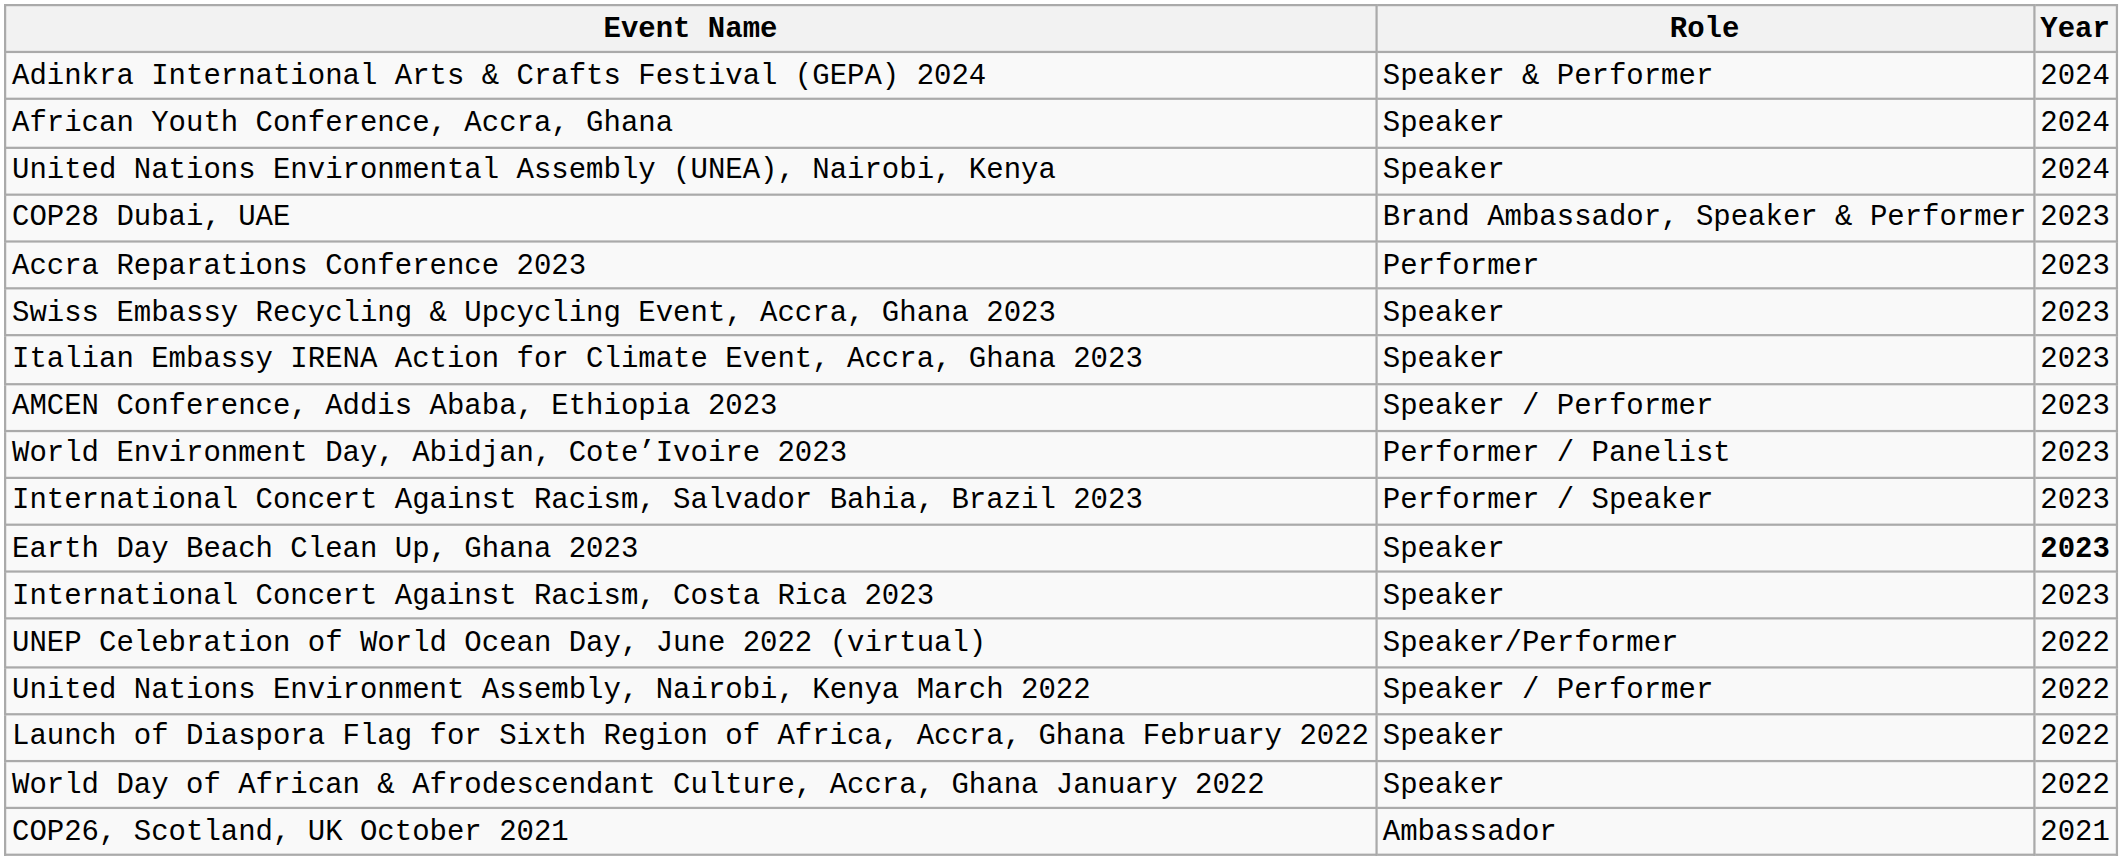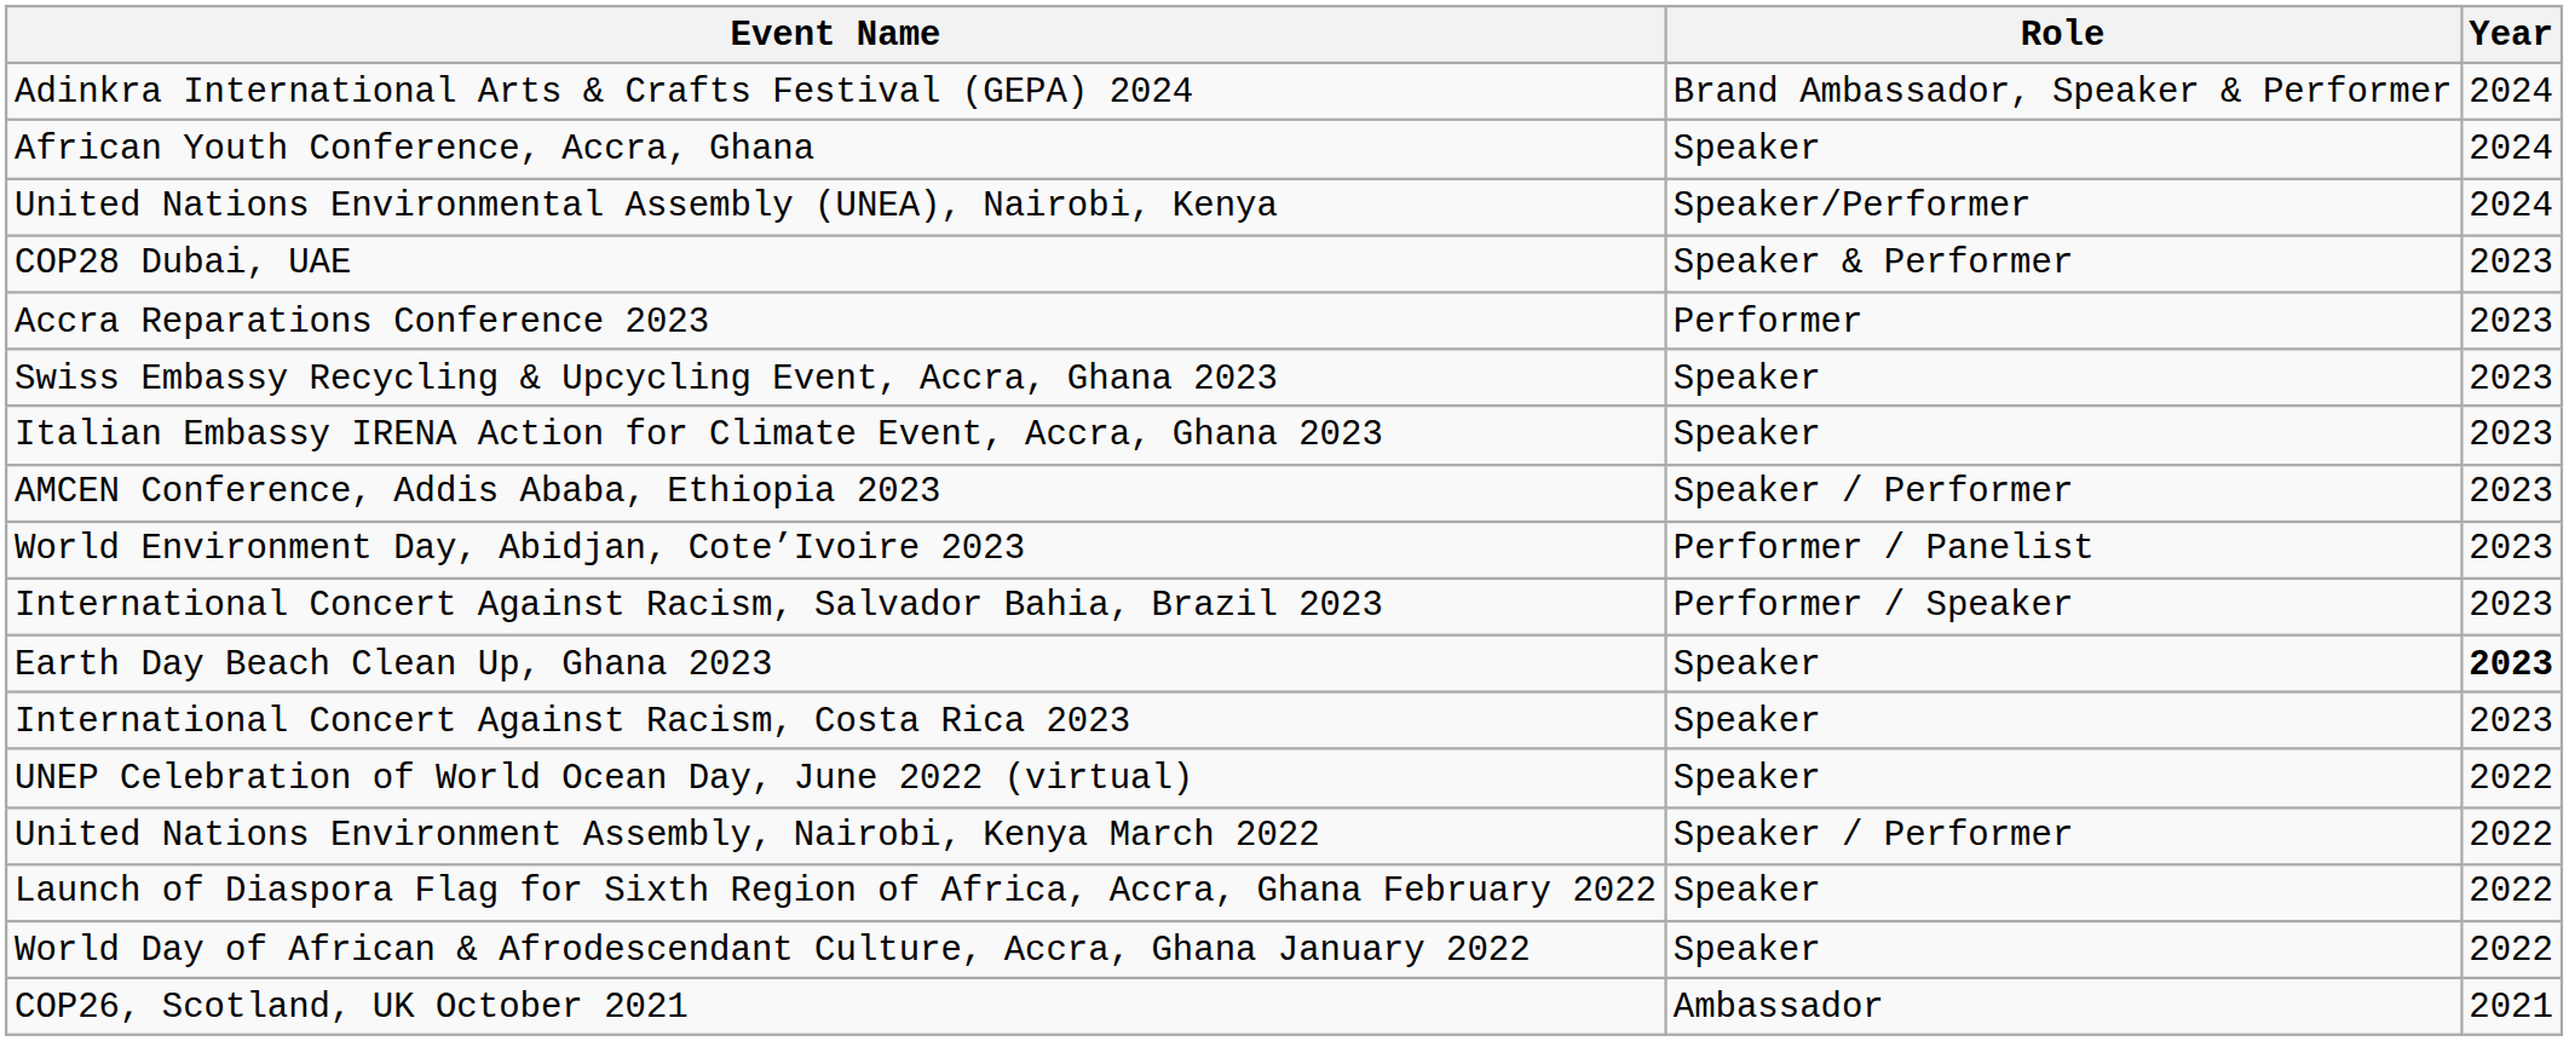Adinkra International Arts & Crafts Festival (GEPA) 2024 | Role: Speaker & Performer -> Brand Ambassador, Speaker & Performer
United Nations Environmental Assembly (UNEA), Nairobi, Kenya | Role: Speaker -> Speaker/Performer
COP28 Dubai, UAE | Role: Brand Ambassador, Speaker & Performer -> Speaker & Performer
UNEP Celebration of World Ocean Day, June 2022 (virtual) | Role: Speaker/Performer -> Speaker
